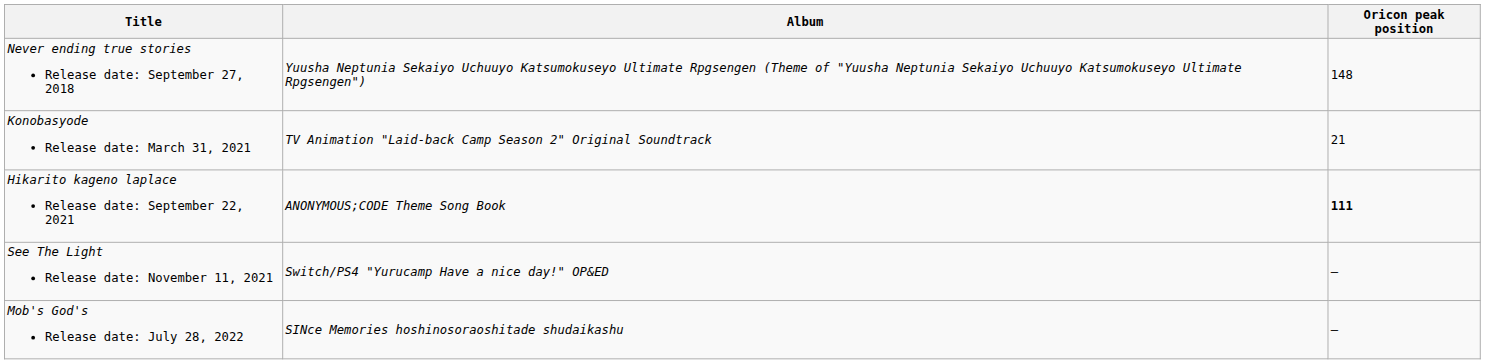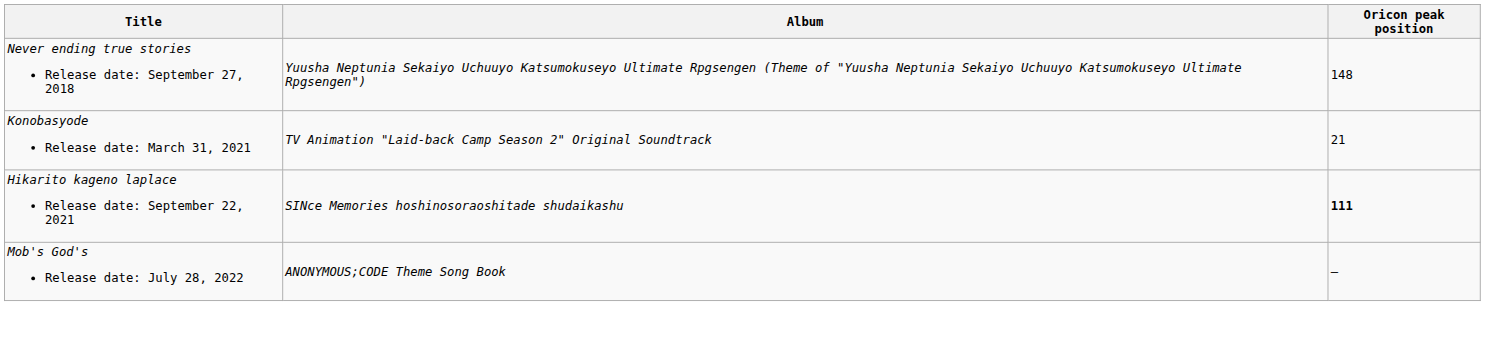Hikarito kageno laplace Release date: September 22, 2021 | Album: ANONYMOUS;CODE Theme Song Book -> SINce Memories hoshinosoraoshitade shudaikashu
- row: See The Light Release date: November 11, 2021 | Switch/PS4 "Yurucamp Have a nice day!" OP&ED | —
Mob's God's Release date: July 28, 2022 | Album: SINce Memories hoshinosoraoshitade shudaikashu -> ANONYMOUS;CODE Theme Song Book
